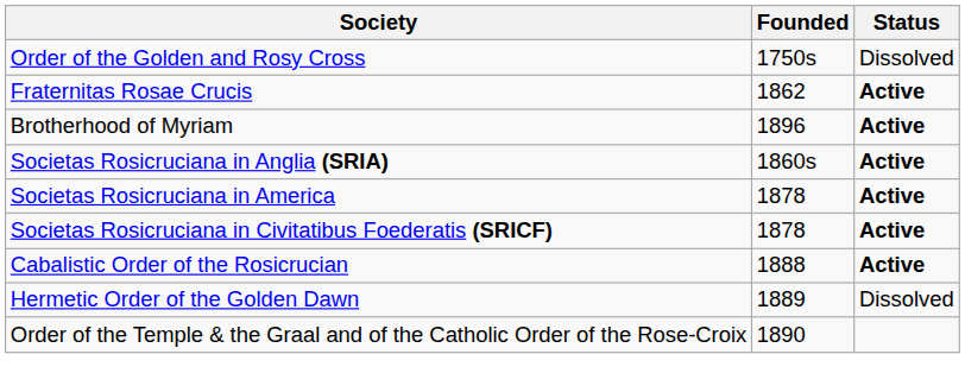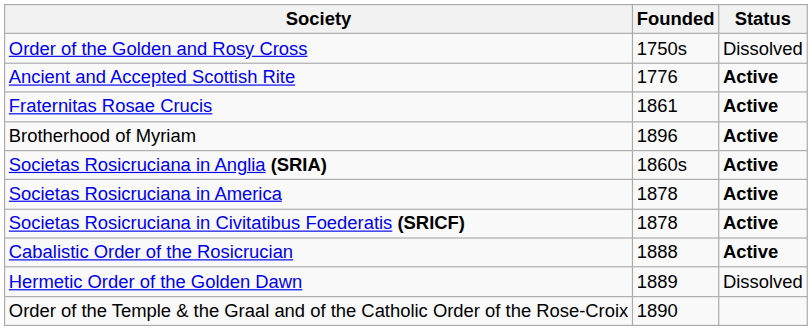+ row: Ancient and Accepted Scottish Rite | 1776 | Active
Fraternitas Rosae Crucis | Founded: 1862 -> 1861
